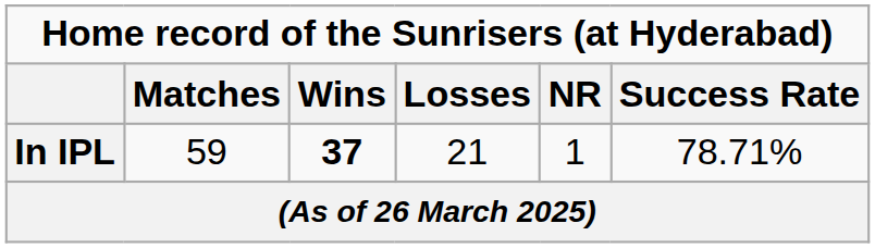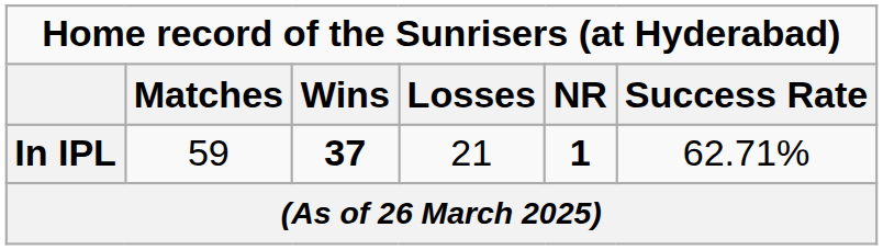In IPL | NR: normal -> bold
In IPL | Success Rate: 78.71% -> 62.71%
